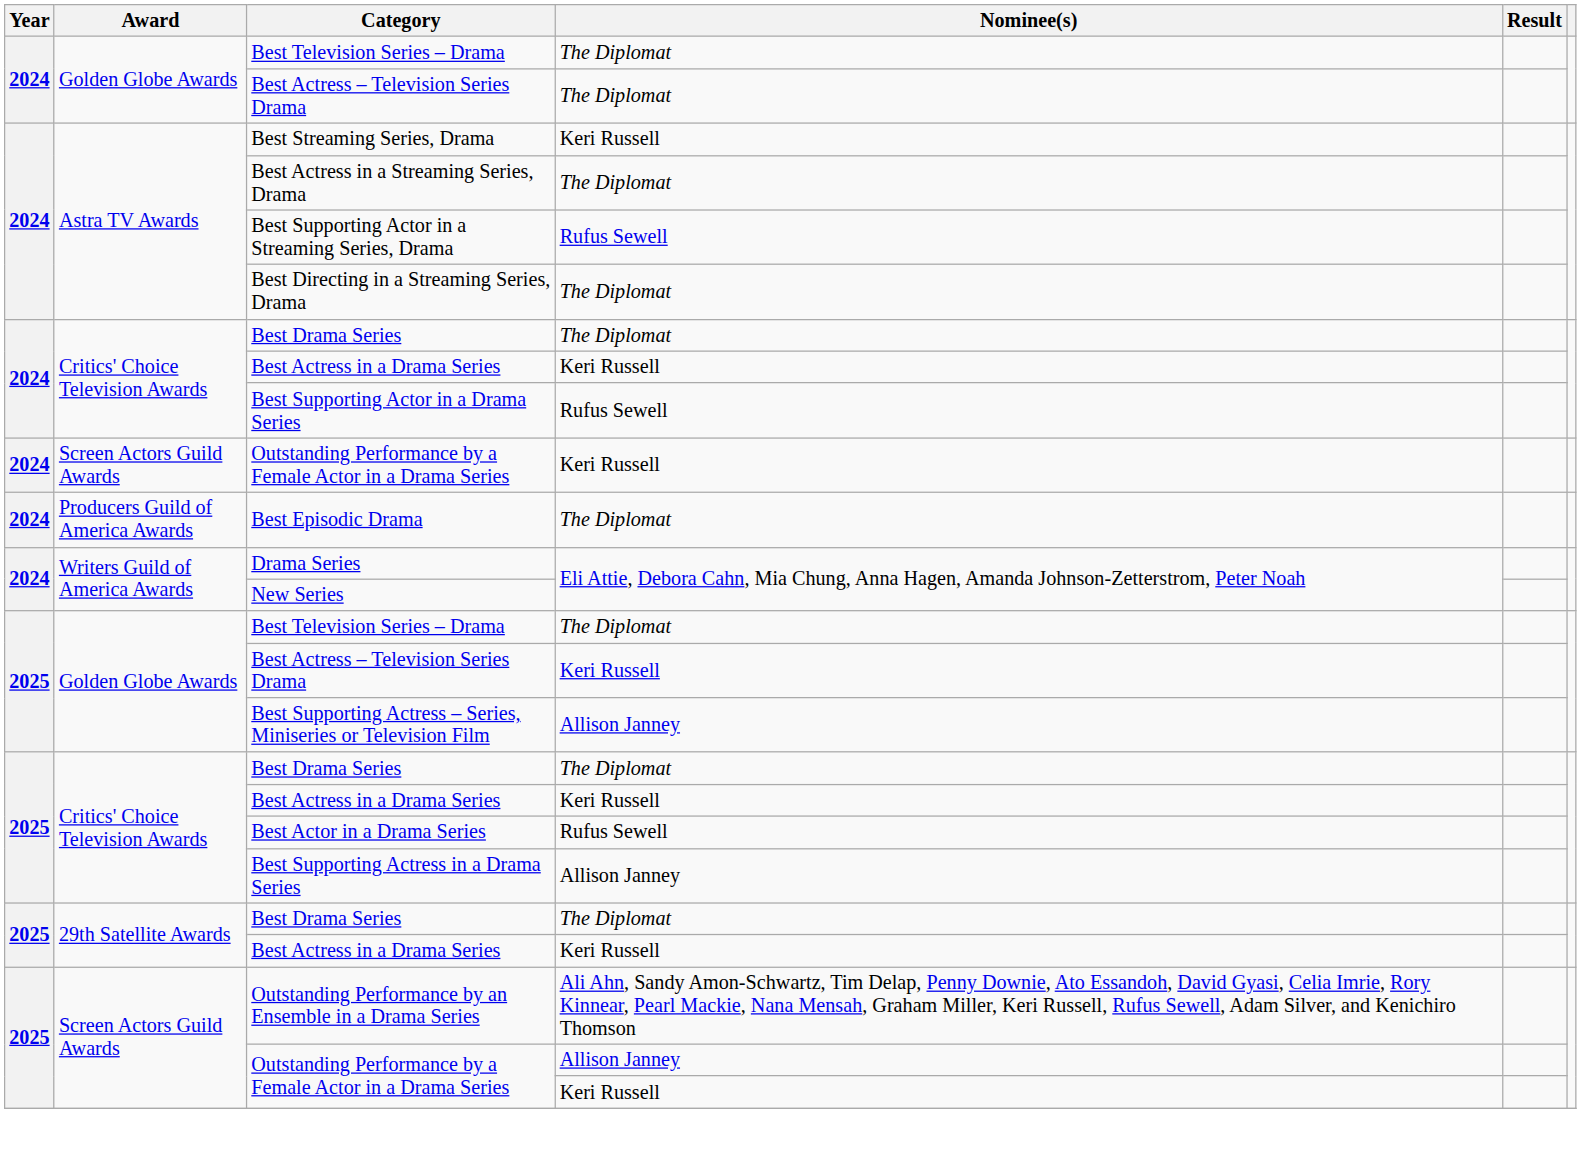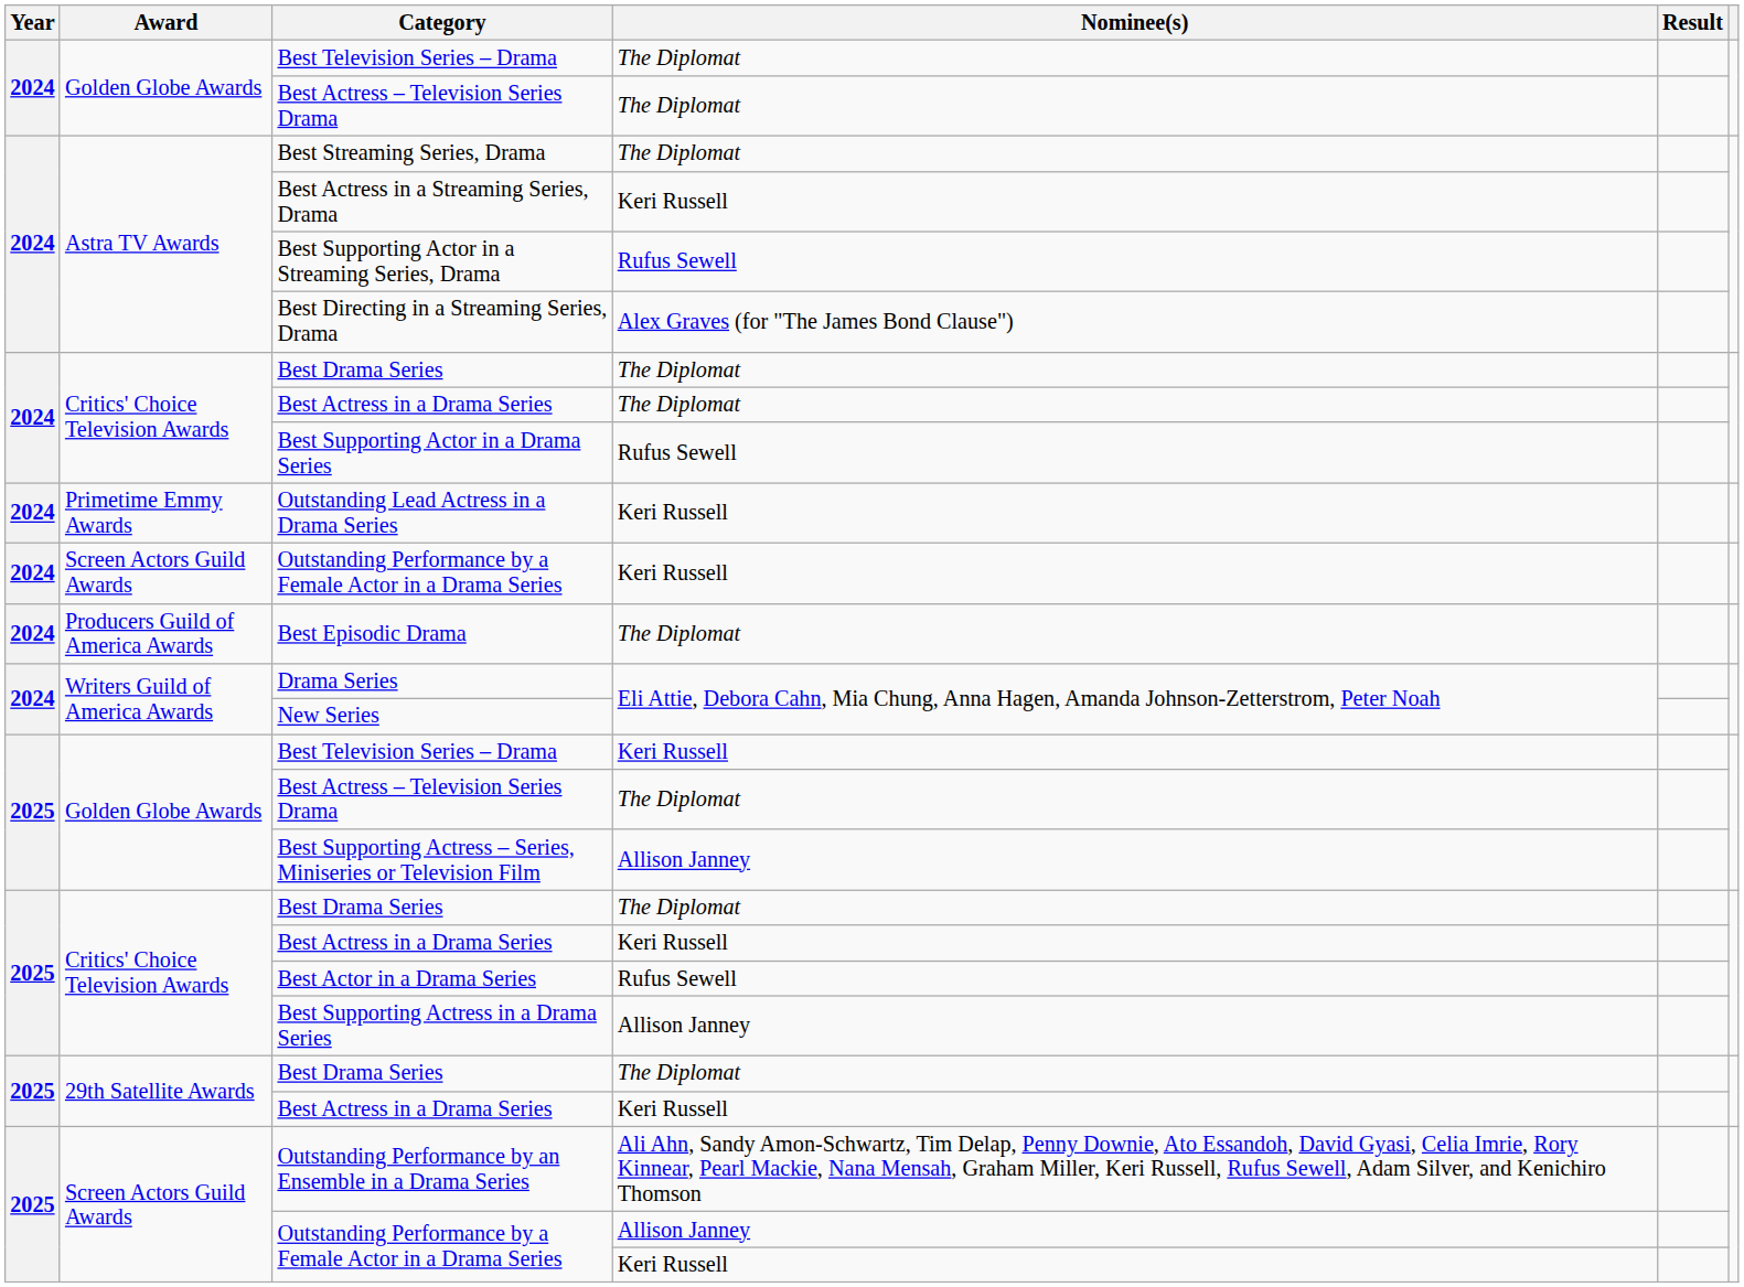Best Streaming Series, Drama | Nominee(s): Keri Russell -> The Diplomat
Best Actress in a Streaming Series, Drama | Nominee(s): The Diplomat -> Keri Russell
Best Directing in a Streaming Series, Drama | Nominee(s): The Diplomat -> Alex Graves (for "The James Bond Clause")
2024 / Best Actress in a Drama Series | Nominee(s): Keri Russell -> The Diplomat
+ row: 2024 | Primetime Emmy Awards | Outstanding Lead Actress in a Drama Series | Keri Russell
2025 / Best Television Series – Drama | Nominee(s): The Diplomat -> Keri Russell
2025 / Best Actress – Television Series Drama | Nominee(s): Keri Russell -> The Diplomat
